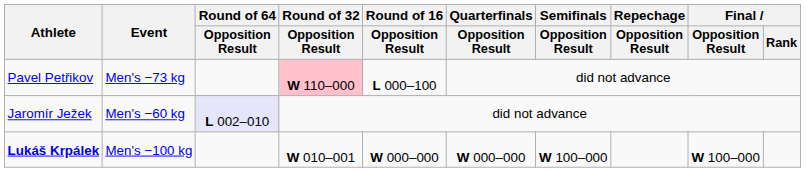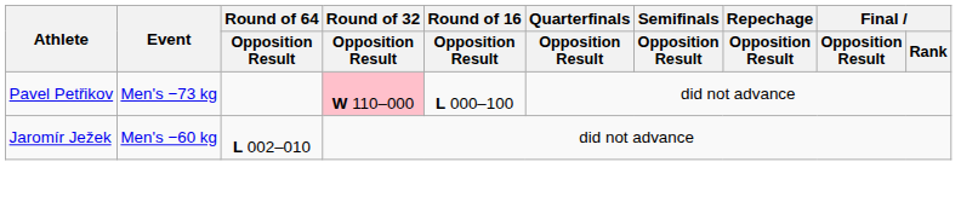Jaromír Ježek | Round of 64 / Opposition Result: lavender background -> no background
- row: Lukáš Krpálek | Men's −100 kg | W 010–001 | W 000–000 | W 000–000 | W 100–000 | W 100–000
